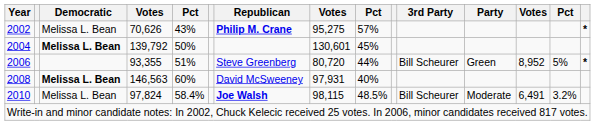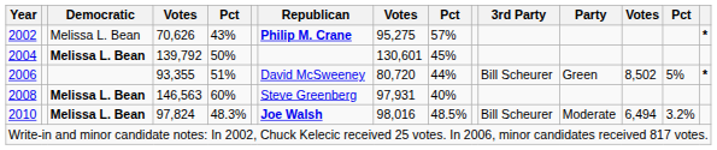2006 | Republican: Steve Greenberg -> David McSweeney
2006 | column 13: 8,952 -> 8,502
2008 | Republican: David McSweeney -> Steve Greenberg
2010 | Democratic: normal -> bold
2010 | column 5: 58.4% -> 48.3%
2010 | column 8: 98,115 -> 98,016
2010 | column 13: 6,491 -> 6,494
